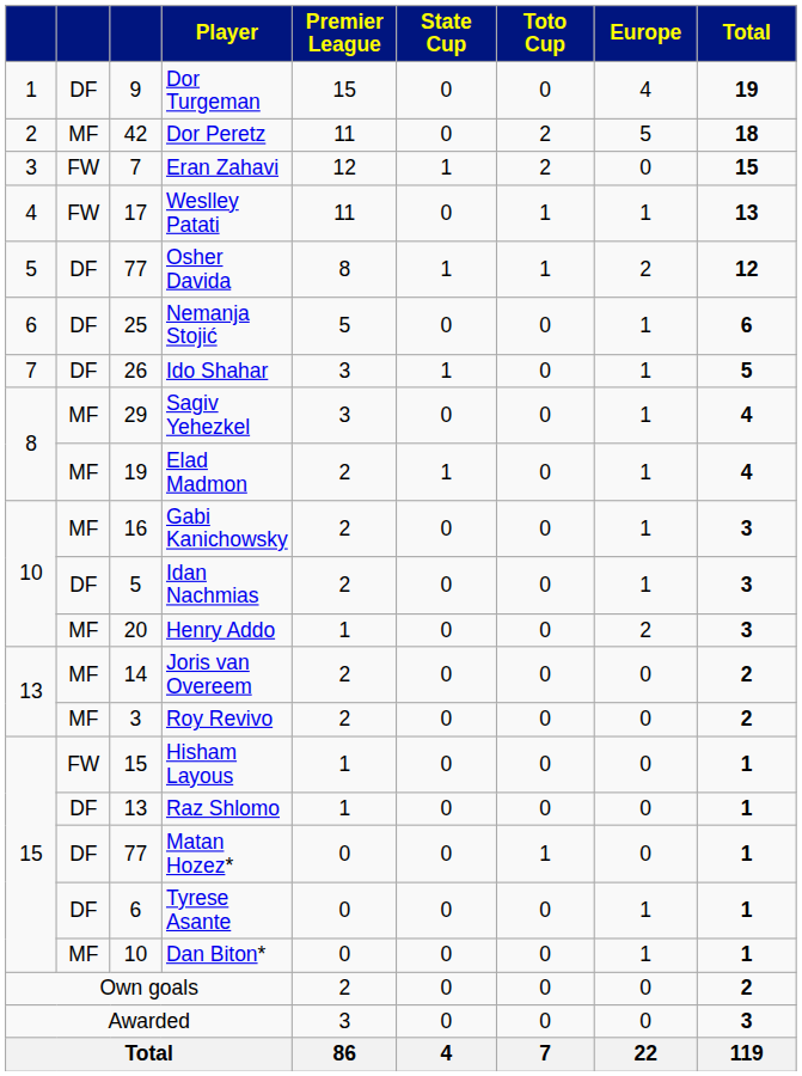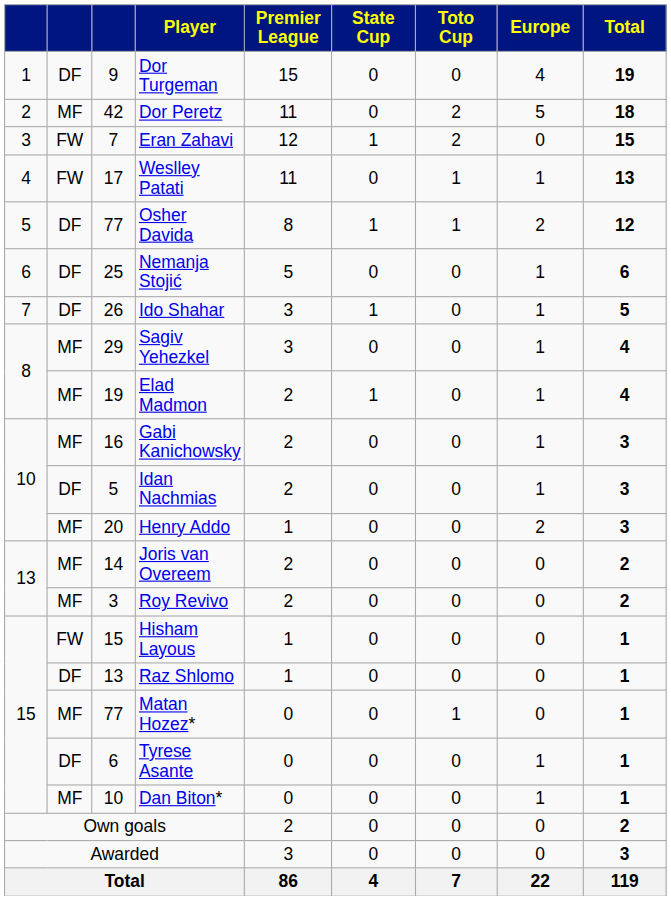Matan Hozez* | column 2: DF -> MF
